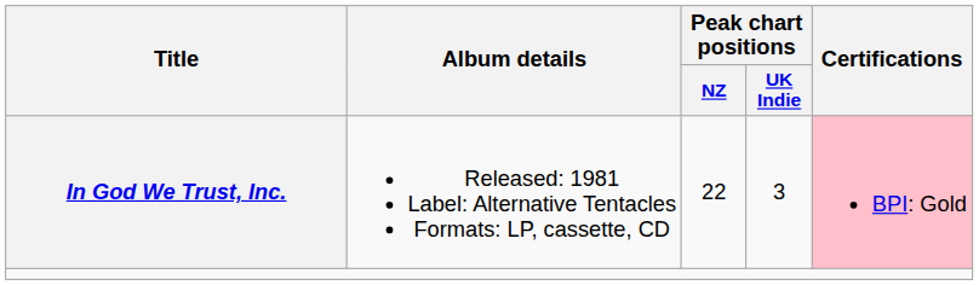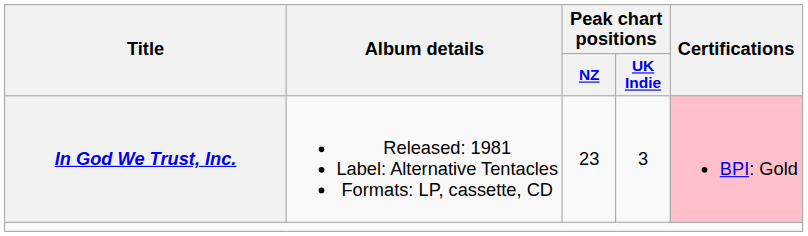In God We Trust, Inc. | Peak chart positions / NZ: 22 -> 23
